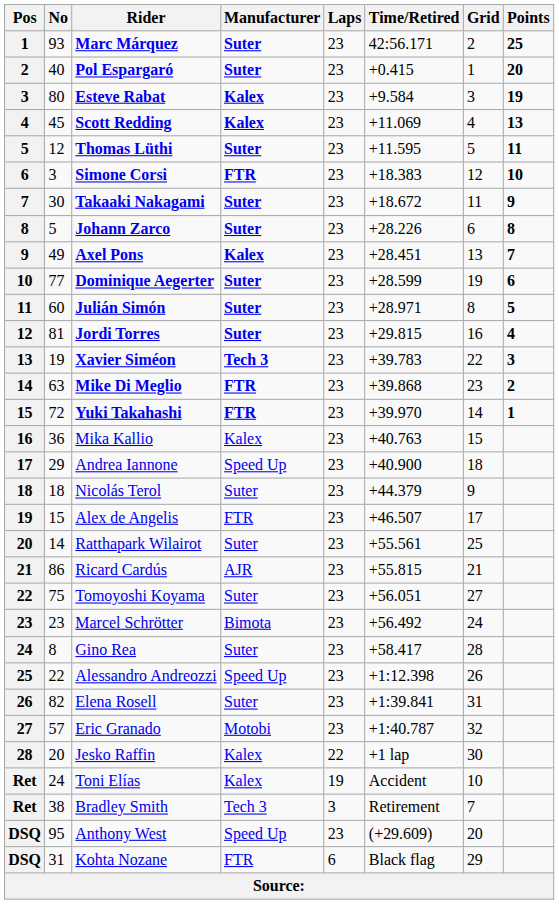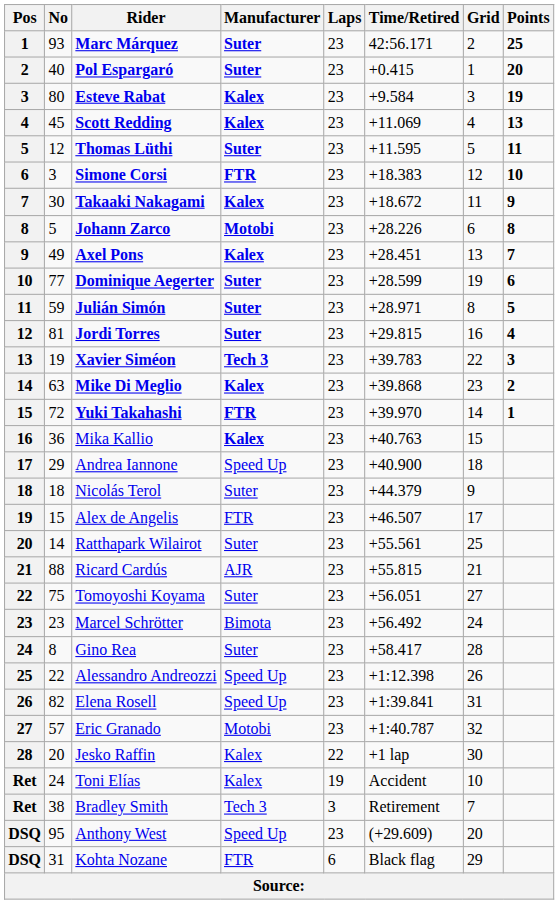Takaaki Nakagami | Manufacturer: Suter -> Kalex
Johann Zarco | Manufacturer: Suter -> Motobi
Julián Simón | No: 60 -> 59
Mike Di Meglio | Manufacturer: FTR -> Kalex
Mika Kallio | Manufacturer: normal -> bold
Ricard Cardús | No: 86 -> 88
Elena Rosell | Manufacturer: Suter -> Speed Up
